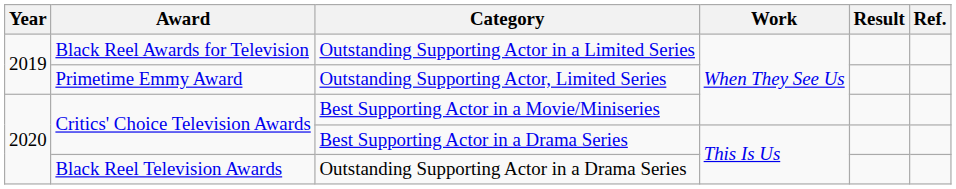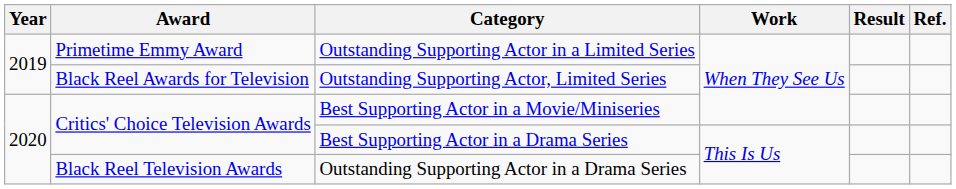Outstanding Supporting Actor in a Limited Series | Award: Black Reel Awards for Television -> Primetime Emmy Award
Outstanding Supporting Actor, Limited Series | Award: Primetime Emmy Award -> Black Reel Awards for Television
